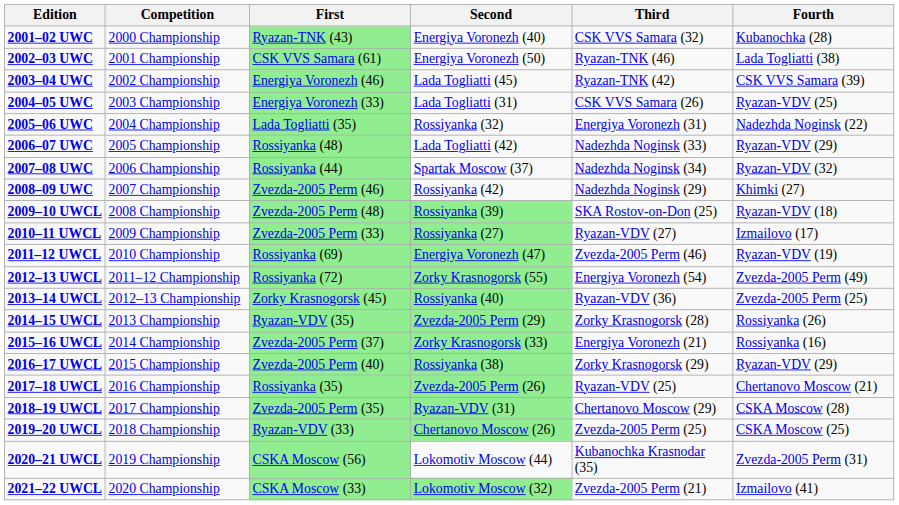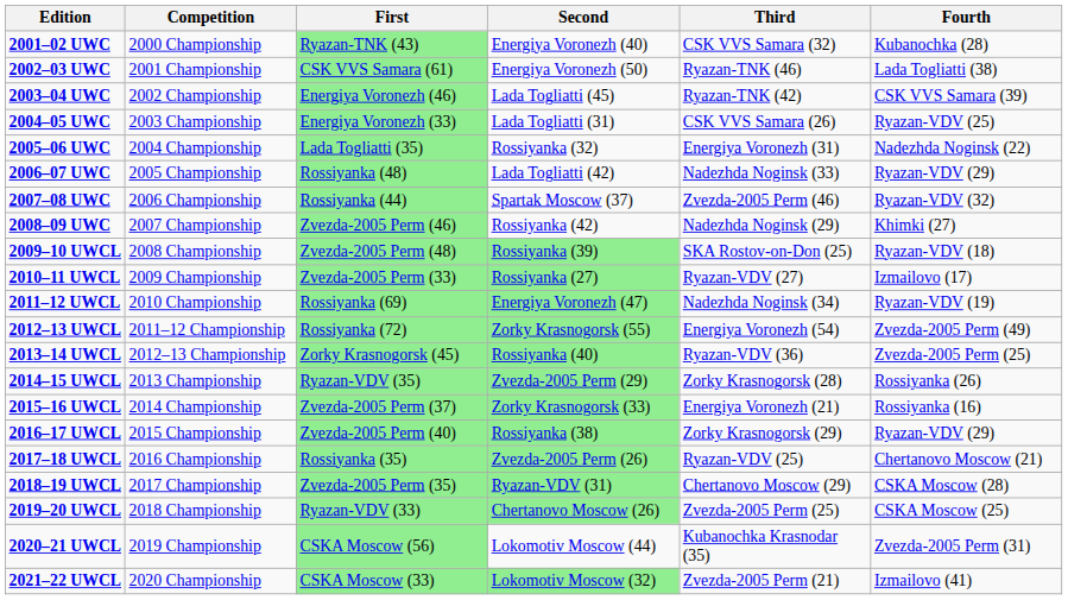2007–08 UWC | Third: Nadezhda Noginsk (34) -> Zvezda-2005 Perm (46)
2011–12 UWCL | Third: Zvezda-2005 Perm (46) -> Nadezhda Noginsk (34)
